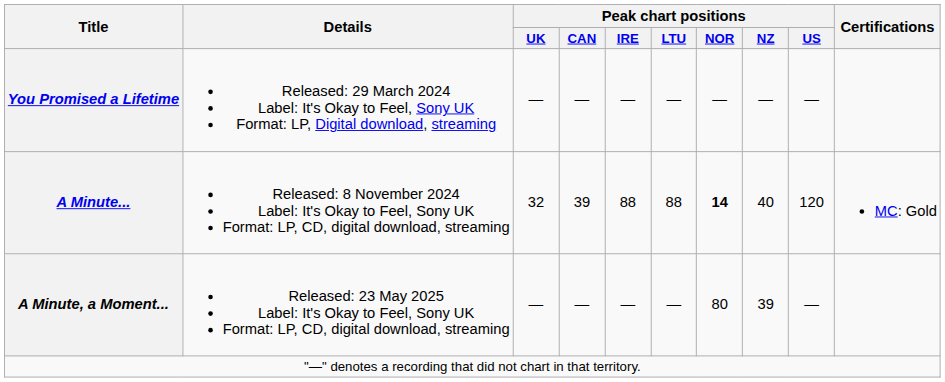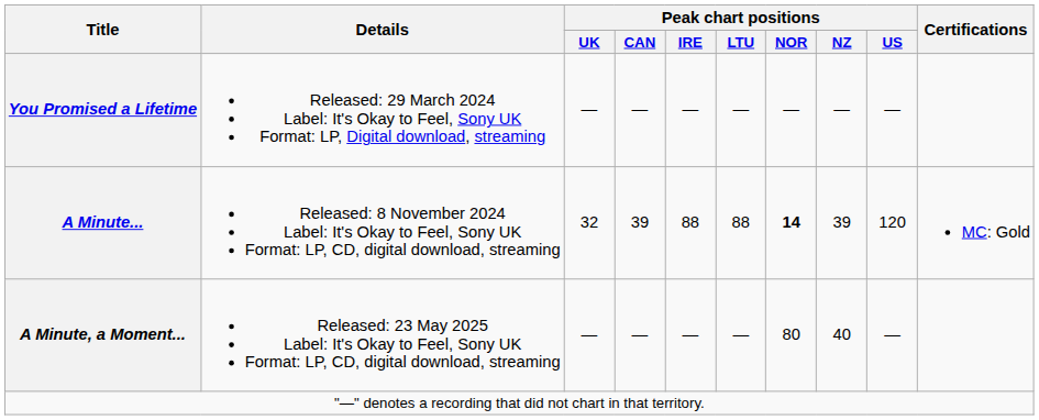A Minute... | Peak chart positions / NZ: 40 -> 39
A Minute, a Moment... | Peak chart positions / NZ: 39 -> 40
